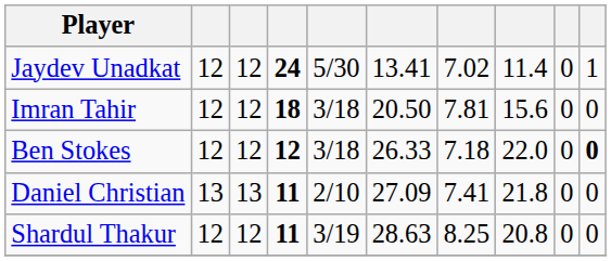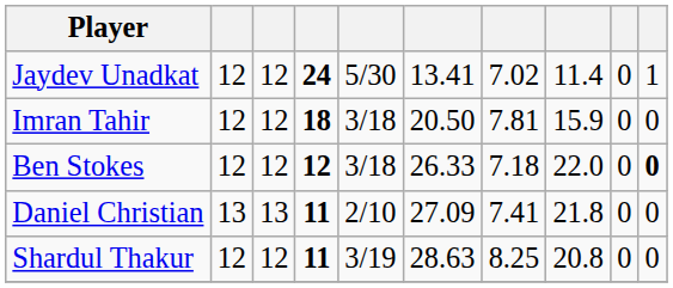Imran Tahir | column 8: 15.6 -> 15.9
